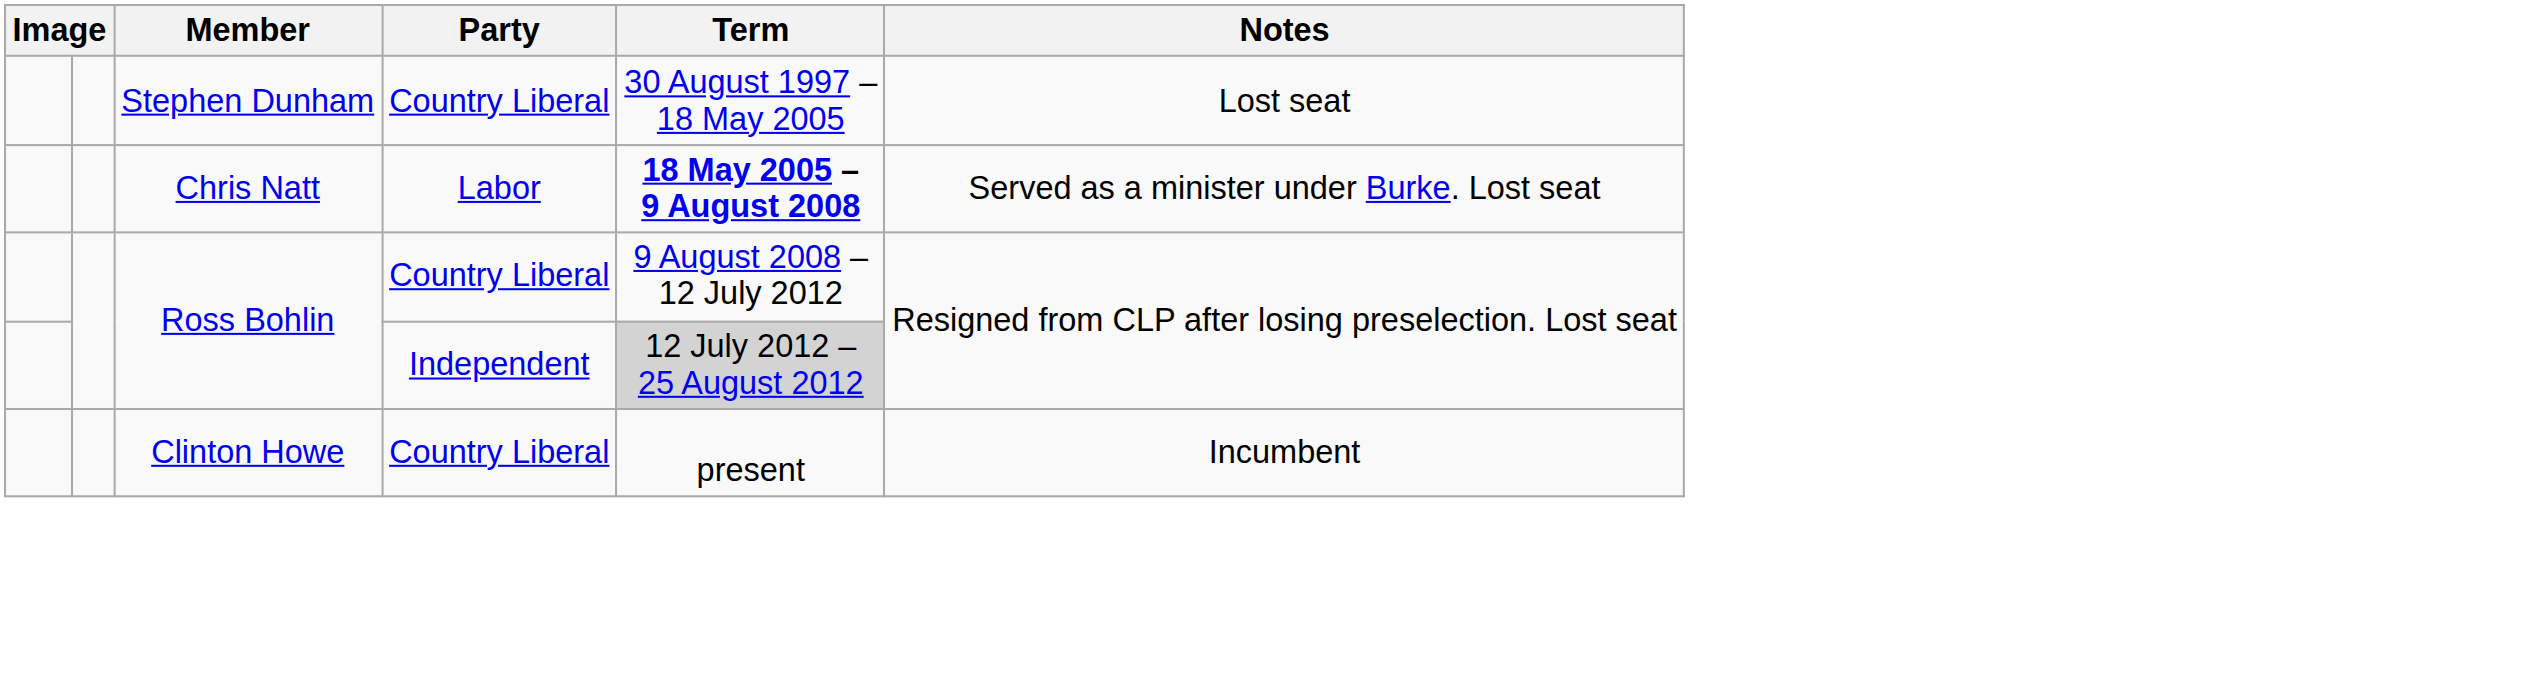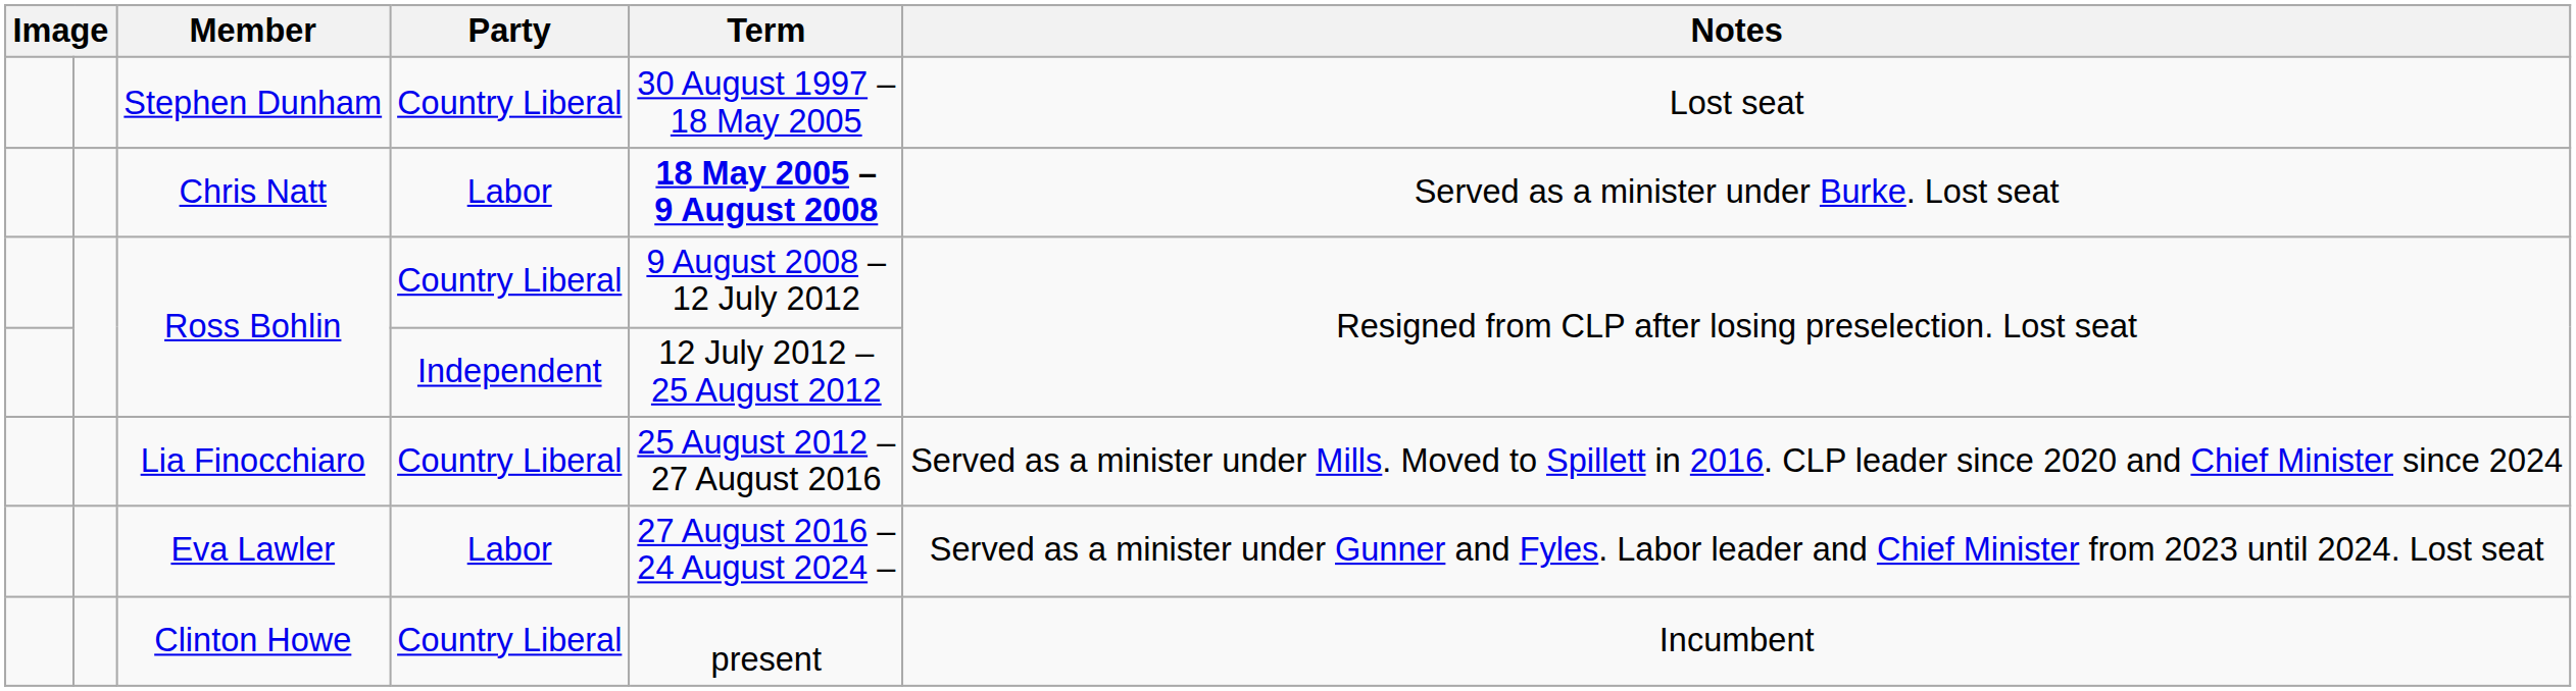Ross Bohlin / Independent | Term: lightgrey background -> no background
+ row: Lia Finocchiaro | Country Liberal | 25 August 2012 – 27 August 2016 | Served as a minister under Mills. Moved to Spillett in 2016. CLP leader since 2020 and Chief Minister since 2024
+ row: Eva Lawler | Labor | 27 August 2016 – 24 August 2024 – | Served as a minister under Gunner and Fyles. Labor leader and Chief Minister from 2023 until 2024. Lost seat
